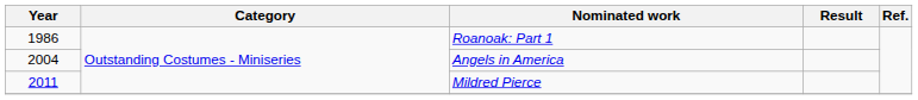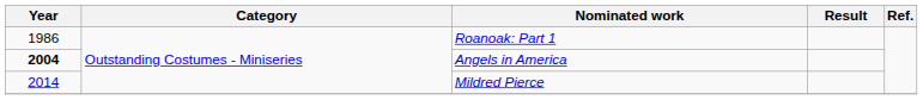Angels in America | Year: normal -> bold
Mildred Pierce | Year: 2011 -> 2014
